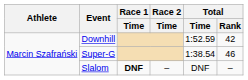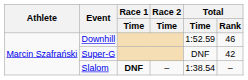Downhill | Total / Rank: 42 -> 46
Super-G | Total / Time: 1:38.54 -> DNF
Super-G | Total / Rank: 46 -> 42
Slalom | Total / Time: DNF -> 1:38.54
